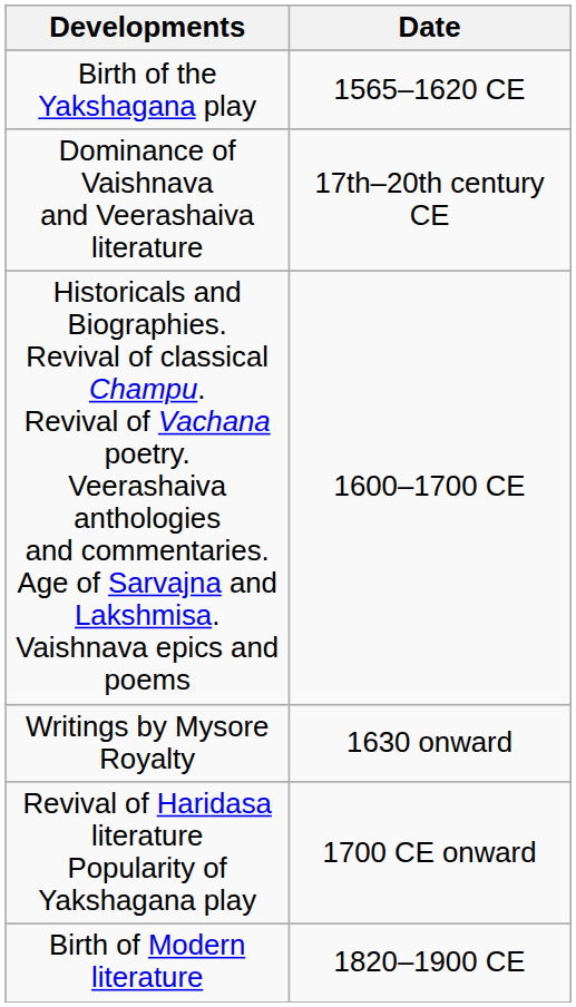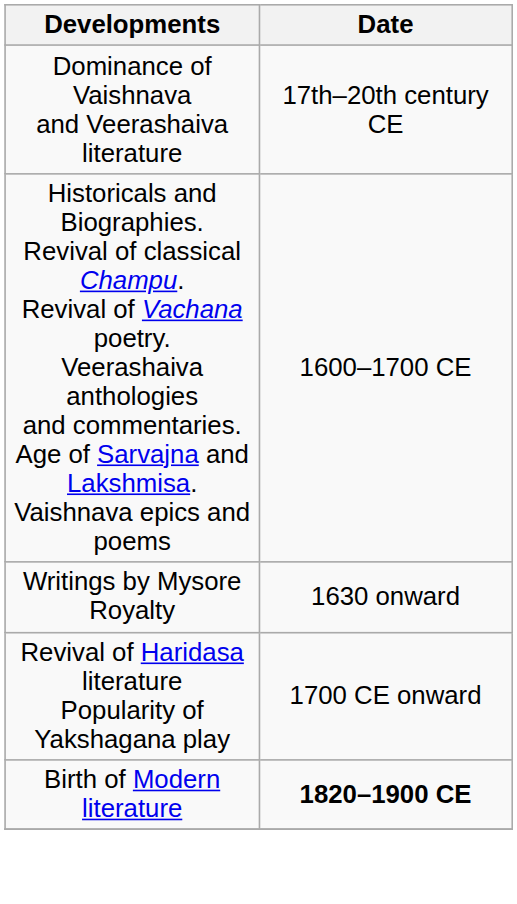- row: Birth of the Yakshagana play | 1565–1620 CE
Birth of Modern literature | Date: normal -> bold
